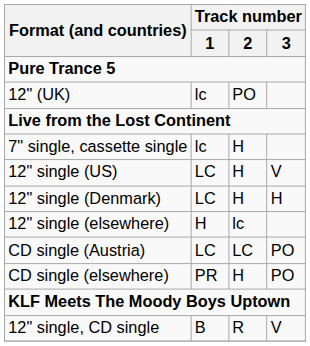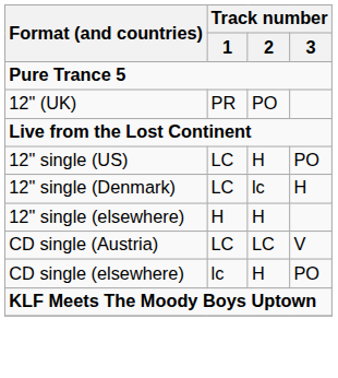12" (UK) | Track number / 1: lc -> PR
- row: 7" single, cassette single | lc | H
12" single (US) | Track number / 3: V -> PO
12" single (Denmark) | Track number / 2: H -> lc
12" single (elsewhere) | Track number / 2: lc -> H
CD single (Austria) | Track number / 3: PO -> V
CD single (elsewhere) | Track number / 1: PR -> lc
- row: 12" single, CD single | B | R | V
